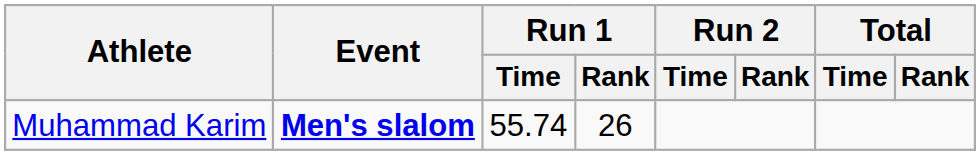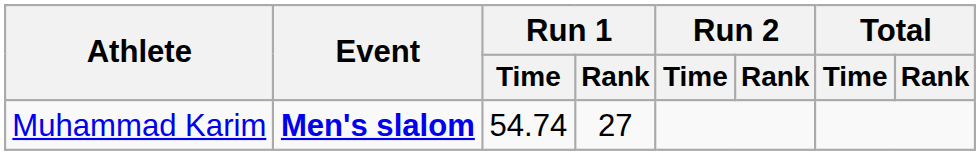Muhammad Karim | Run 1 / Time: 55.74 -> 54.74
Muhammad Karim | Run 1 / Rank: 26 -> 27
